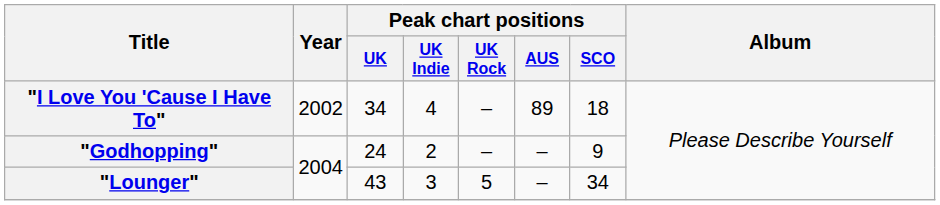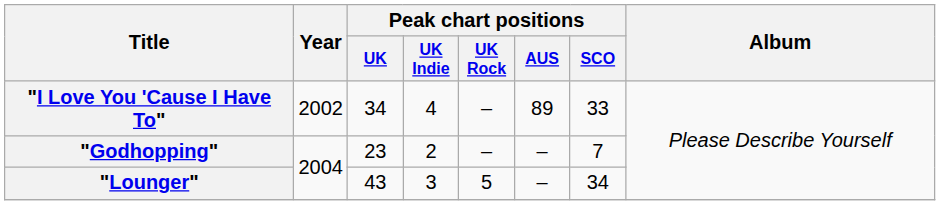"I Love You 'Cause I Have To" | Peak chart positions / SCO: 18 -> 33
"Godhopping" | Peak chart positions / UK: 24 -> 23
"Godhopping" | Peak chart positions / SCO: 9 -> 7
